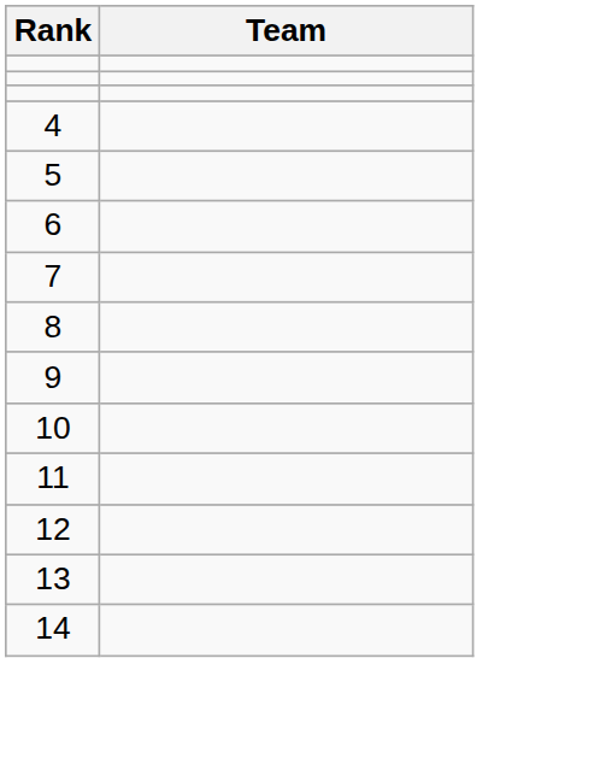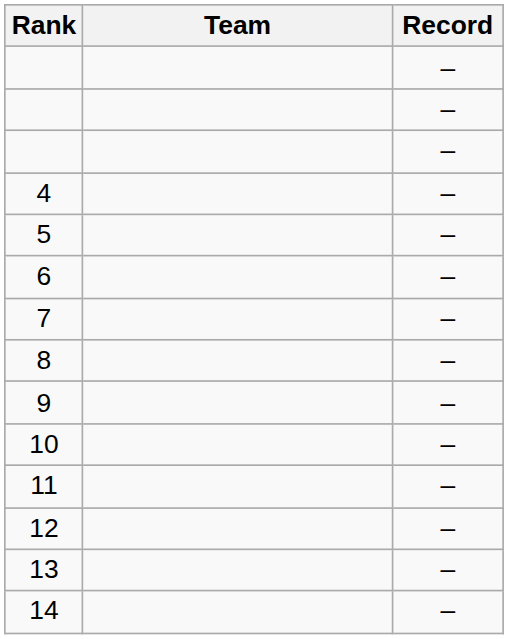+ column: Record | – | – | – | – | – | – | – | – | – | – | – | – | – | –
